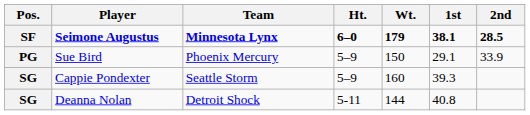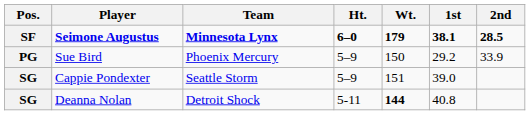Sue Bird | 1st: 29.1 -> 29.2
Cappie Pondexter | Wt.: 160 -> 151
Cappie Pondexter | 1st: 39.3 -> 39.0
Deanna Nolan | Wt.: normal -> bold
